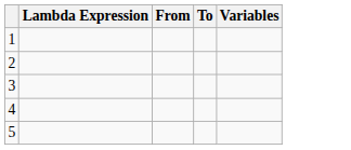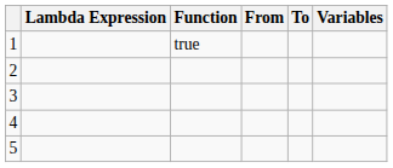+ column: Function | true
